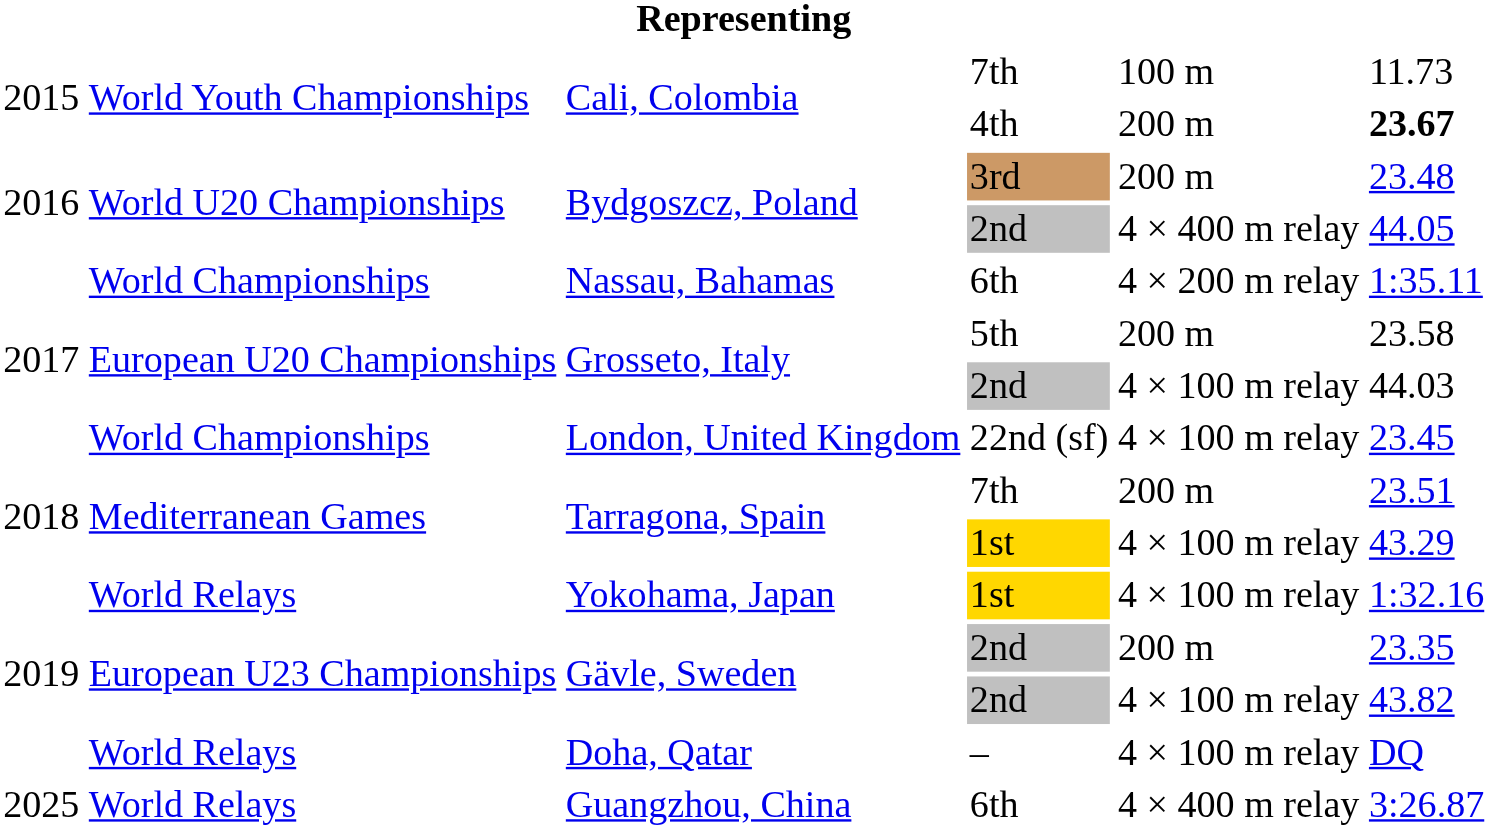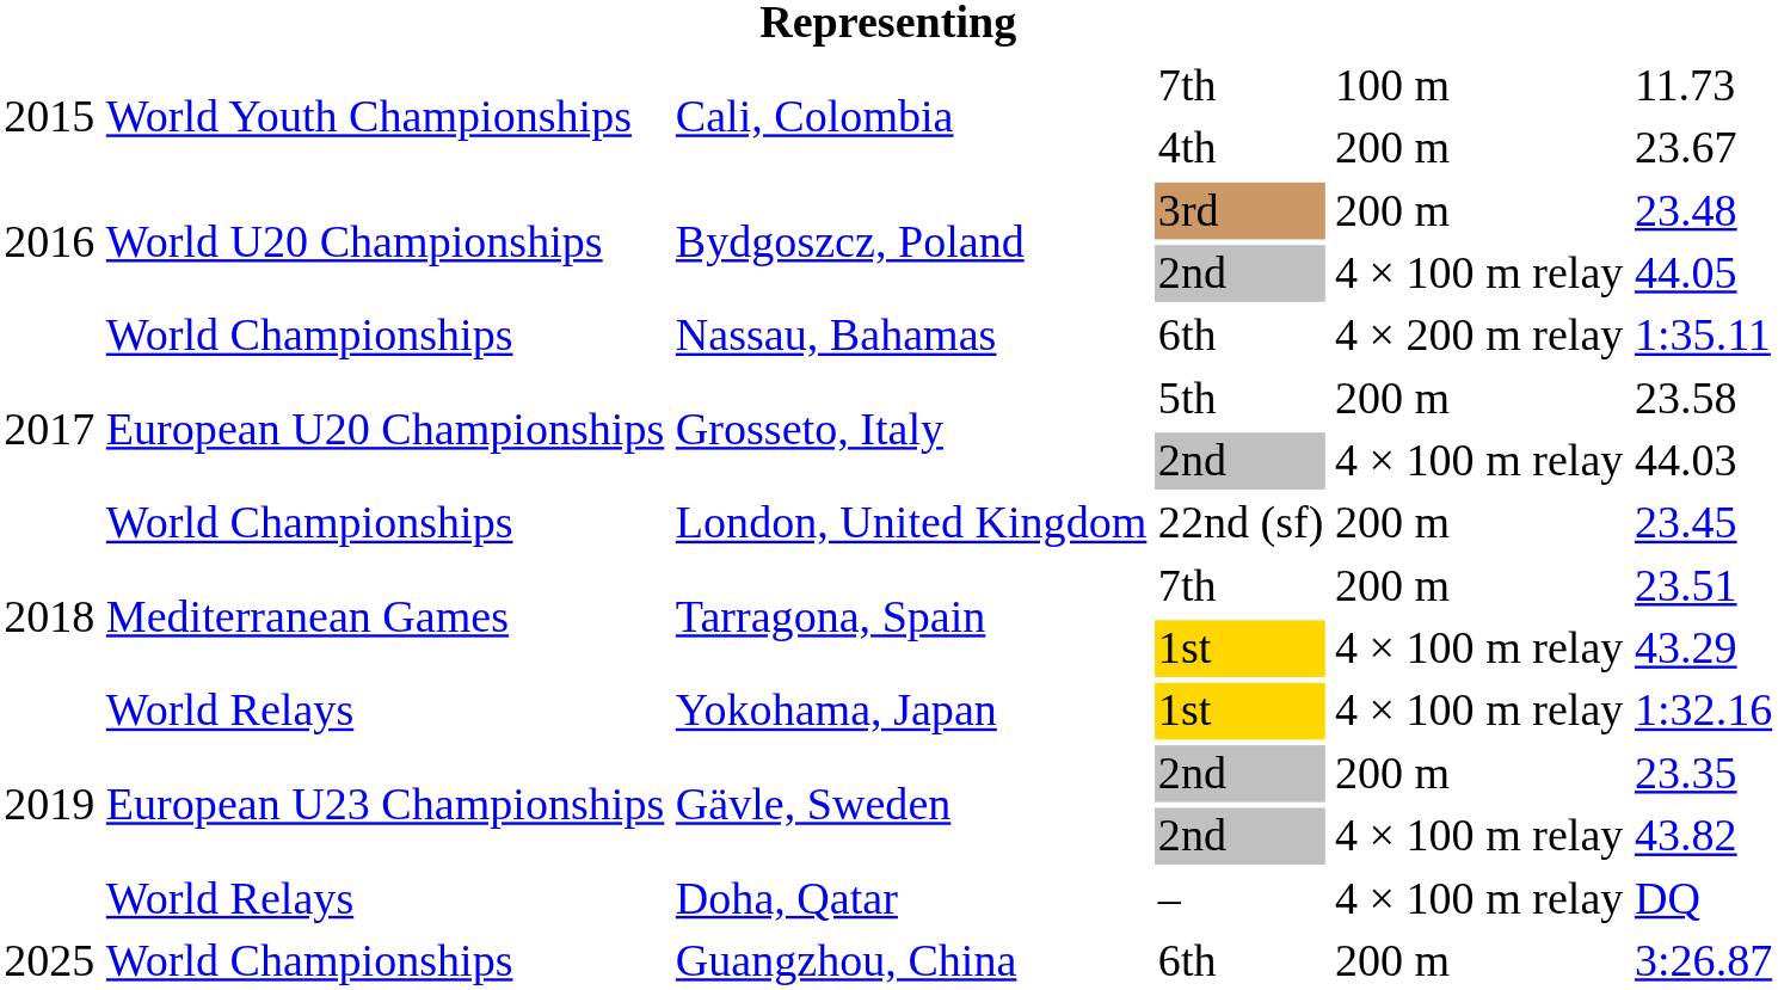Cali, Colombia / 4th | column 6: bold -> normal
Bydgoszcz, Poland / 2nd | column 5: 4 × 400 m relay -> 4 × 100 m relay
London, United Kingdom | column 5: 4 × 100 m relay -> 200 m
Guangzhou, China | column 2: World Relays -> World Championships
Guangzhou, China | column 5: 4 × 400 m relay -> 200 m
